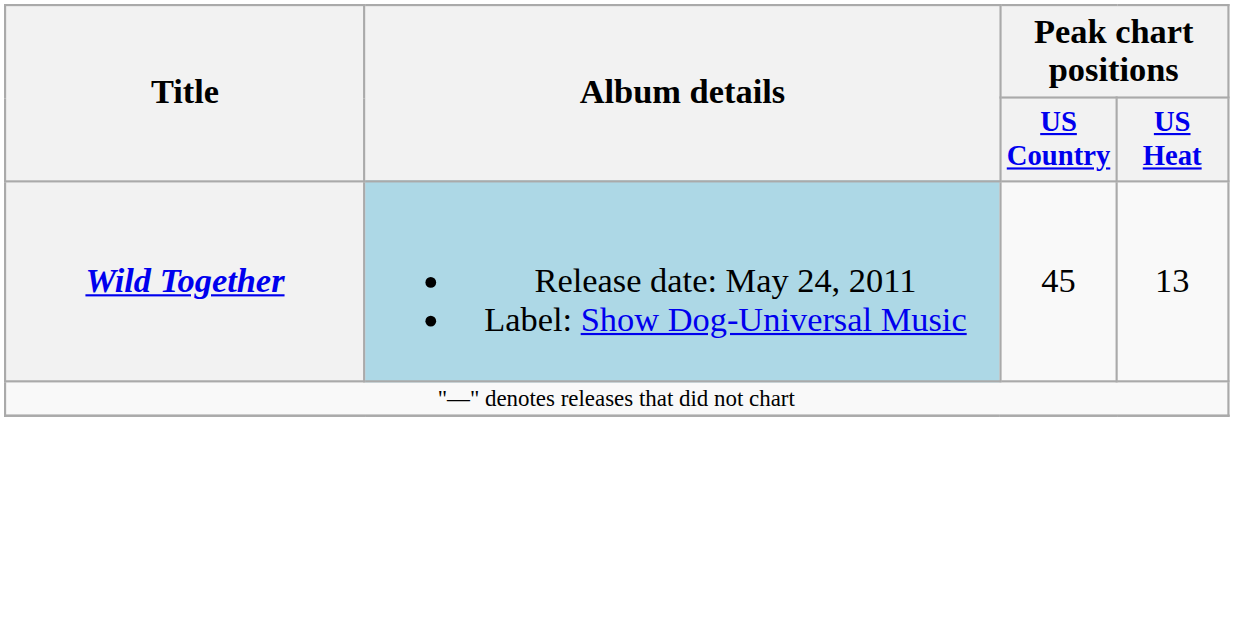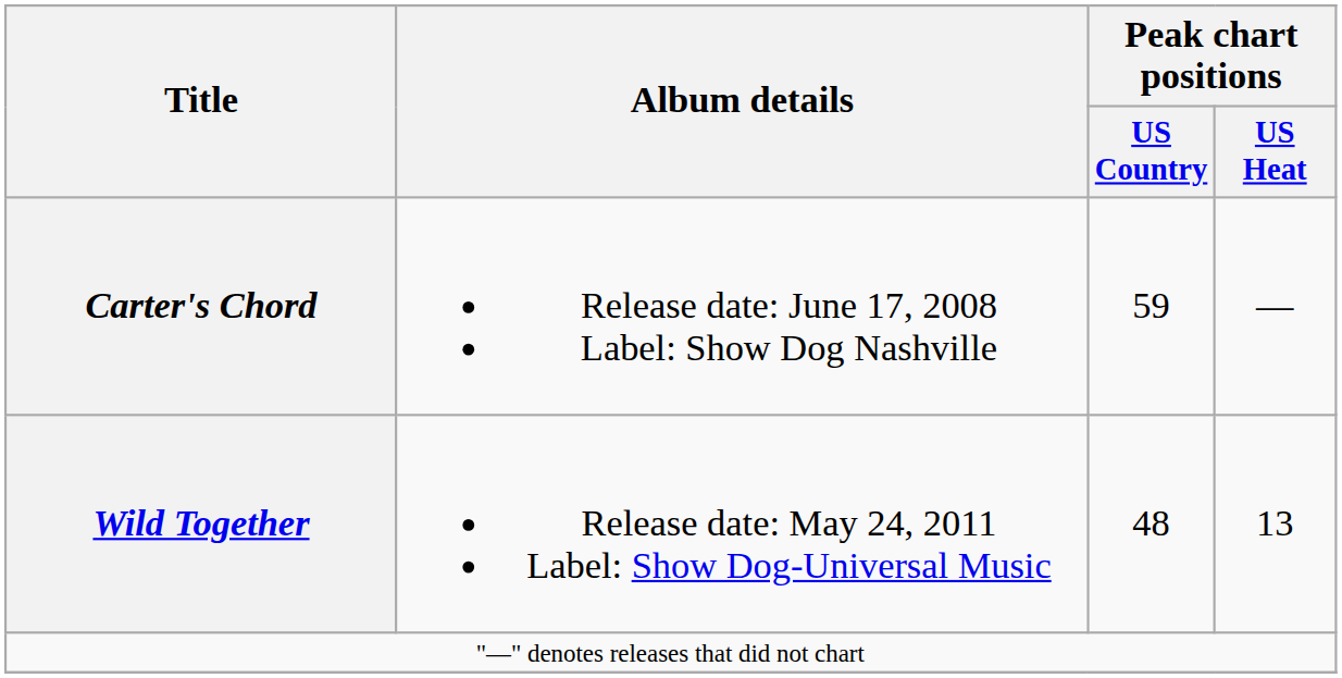+ row: Carter's Chord | Release date: June 17, 2008 Label: Show Dog Nashville | 59 | —
Wild Together | Album details: lightblue background -> no background
Wild Together | Peak chart positions / US Country: 45 -> 48
